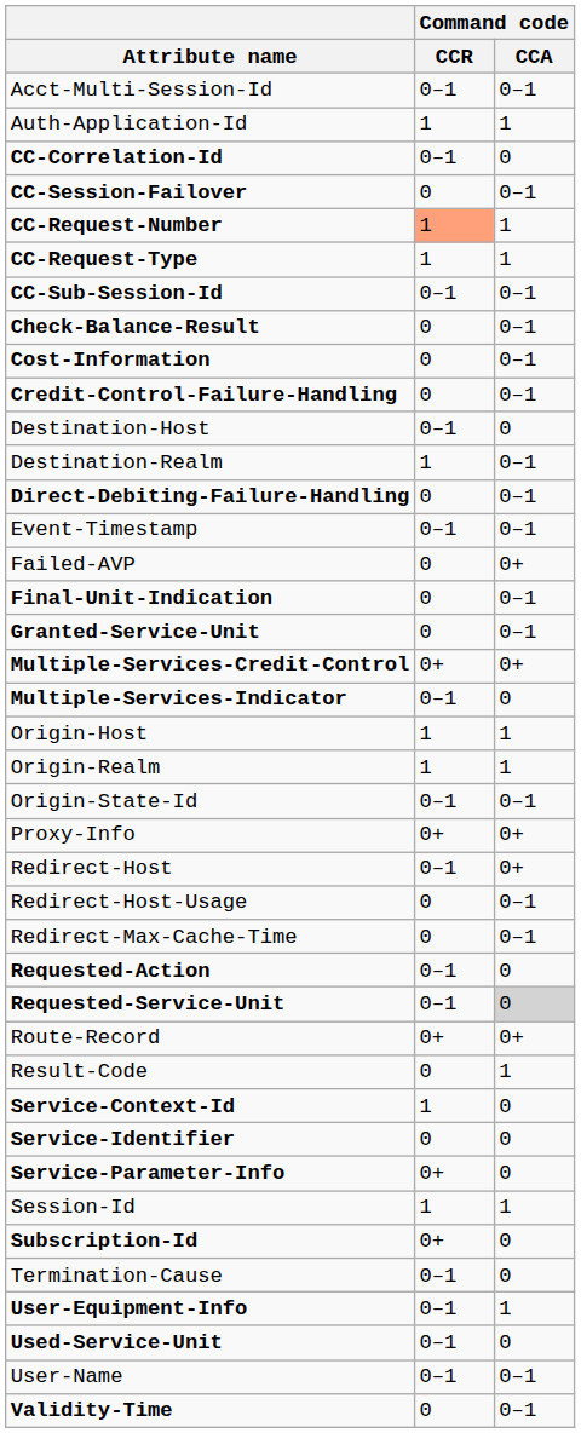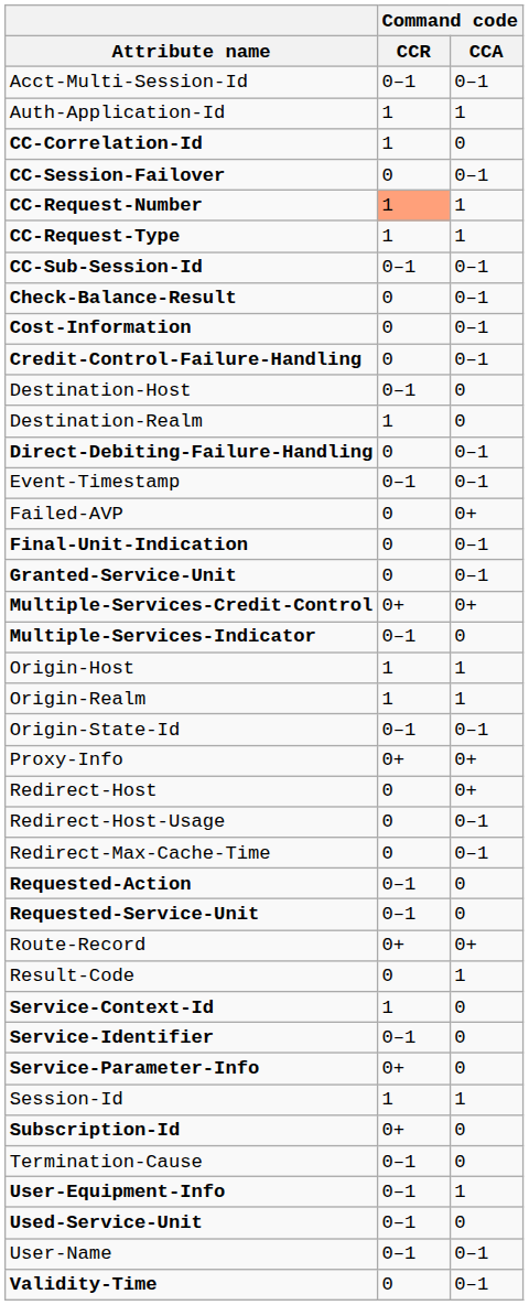CC-Correlation-Id | Command code / CCR: 0–1 -> 1
Destination-Realm | Command code / CCA: 0–1 -> 0
Redirect-Host | Command code / CCR: 0–1 -> 0
Requested-Service-Unit | Command code / CCA: lightgrey background -> no background
Service-Identifier | Command code / CCR: 0 -> 0–1
